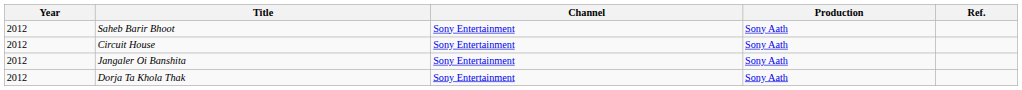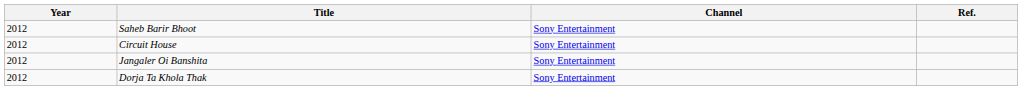- column: Production | Sony Aath | Sony Aath | Sony Aath | Sony Aath
